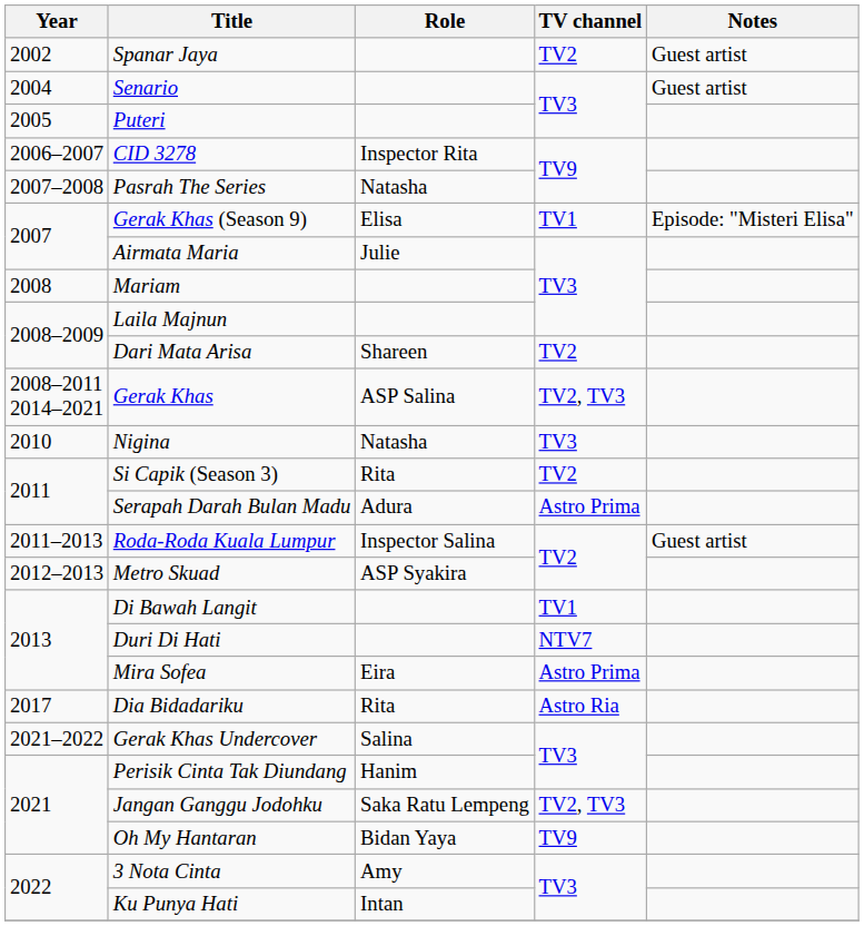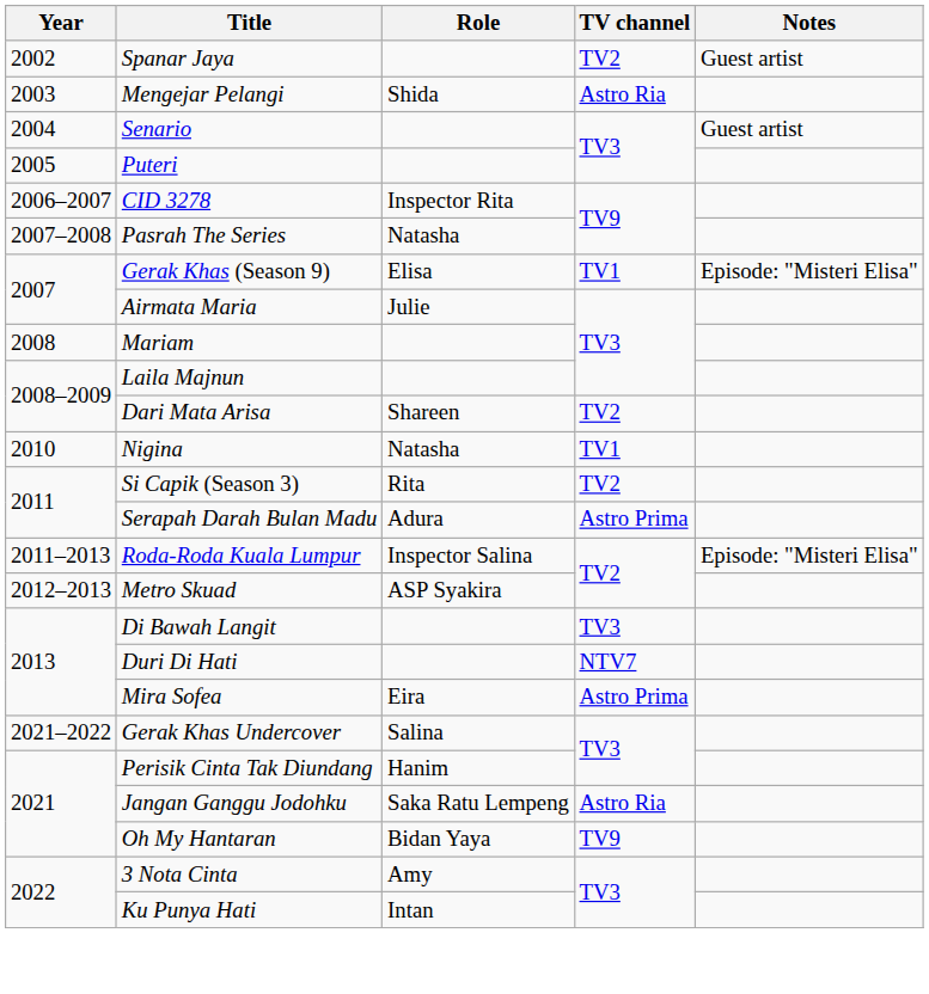+ row: 2003 | Mengejar Pelangi | Shida | Astro Ria
- row: 2008–2011 2014–2021 | Gerak Khas | ASP Salina | TV2, TV3
Nigina | TV channel: TV3 -> TV1
Roda-Roda Kuala Lumpur | Notes: Guest artist -> Episode: "Misteri Elisa"
Di Bawah Langit | TV channel: TV1 -> TV3
- row: 2017 | Dia Bidadariku | Rita | Astro Ria
Jangan Ganggu Jodohku | TV channel: TV2, TV3 -> Astro Ria
